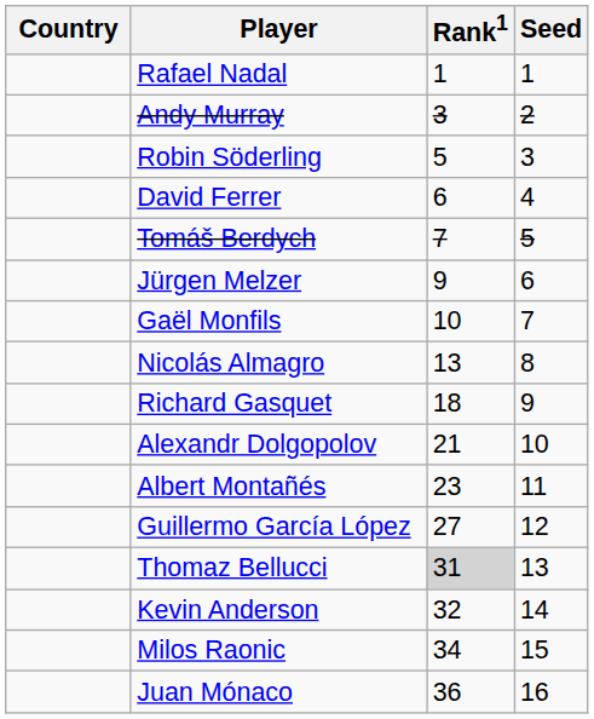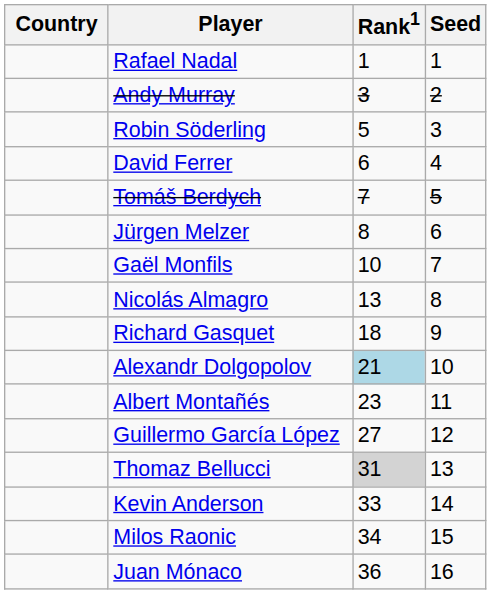Jürgen Melzer | Rank1: 9 -> 8
Alexandr Dolgopolov | Rank1: no background -> lightblue background
Kevin Anderson | Rank1: 32 -> 33
